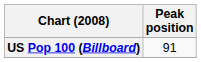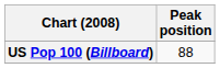US Pop 100 (Billboard) | Peak position: 91 -> 88
